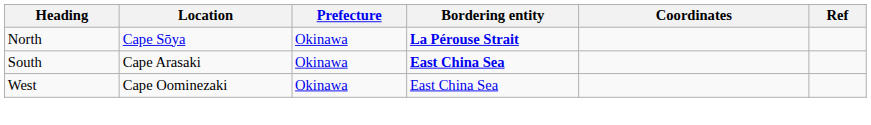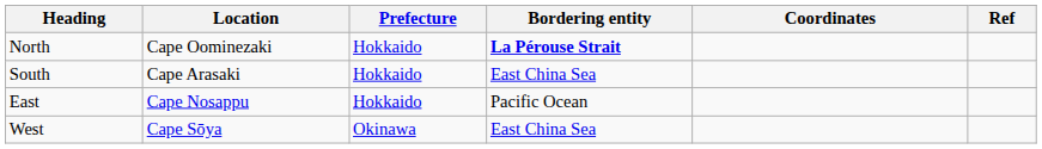North | Location: Cape Sōya -> Cape Oominezaki
North | Prefecture: Okinawa -> Hokkaido
South | Prefecture: Okinawa -> Hokkaido
South | Bordering entity: bold -> normal
+ row: East | Cape Nosappu | Hokkaido | Pacific Ocean
West | Location: Cape Oominezaki -> Cape Sōya
